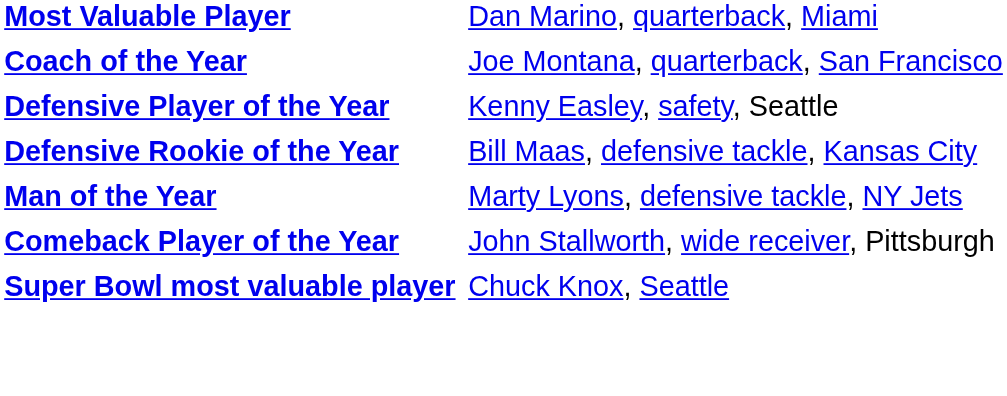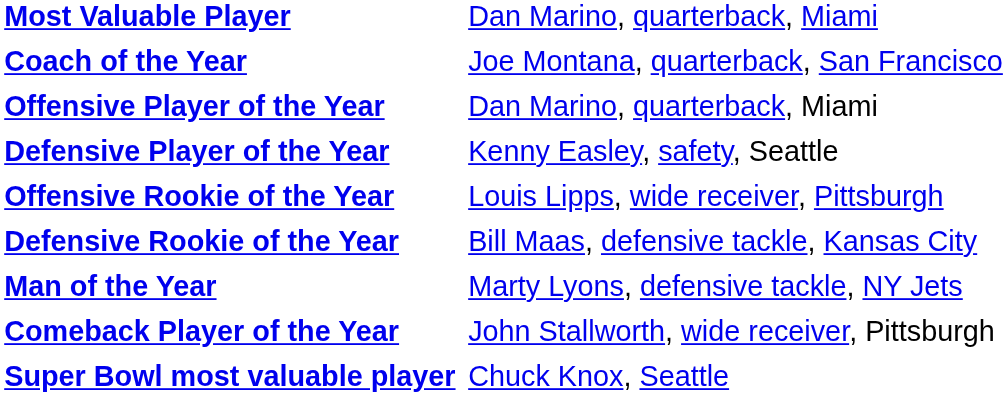+ row: Offensive Player of the Year | Dan Marino, quarterback, Miami
+ row: Offensive Rookie of the Year | Louis Lipps, wide receiver, Pittsburgh
